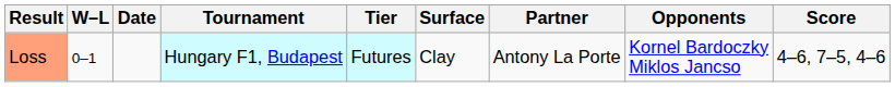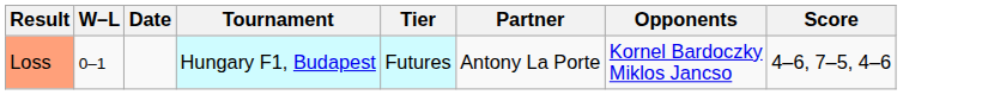- column: Surface | Clay
